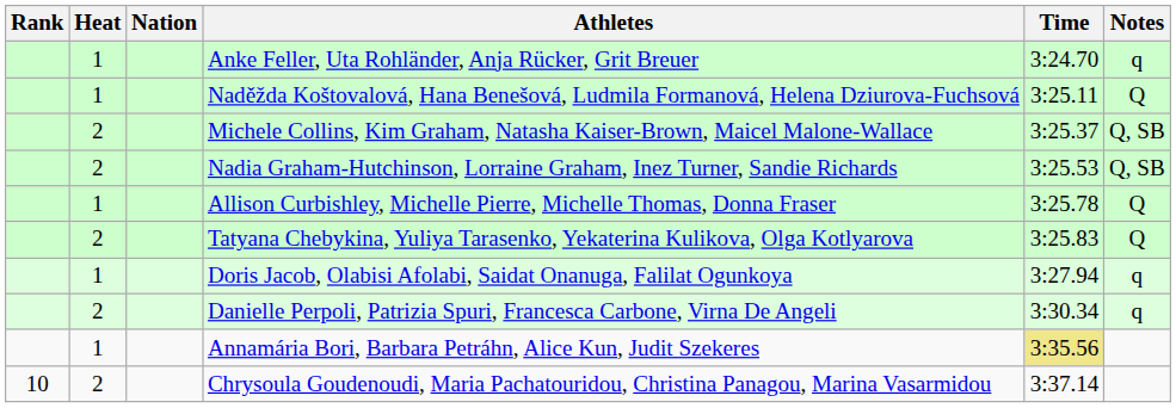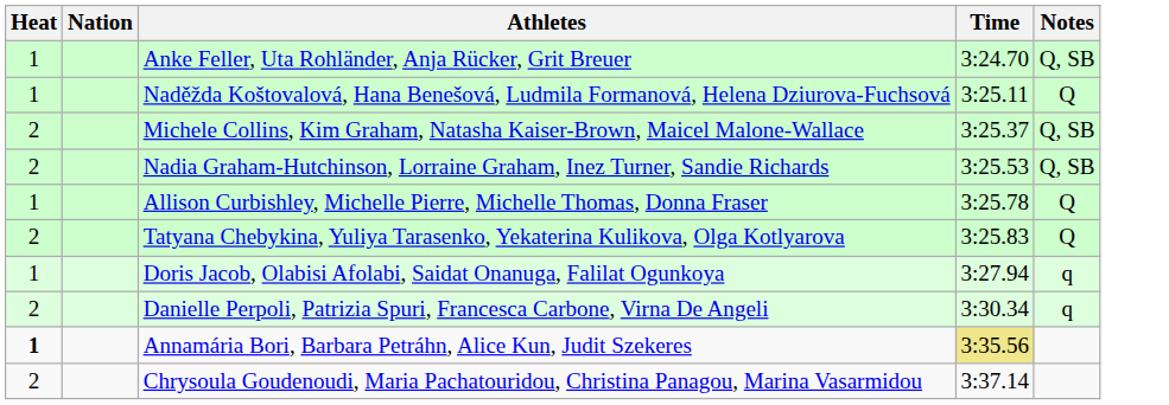- column: Rank | 10
Anke Feller, Uta Rohländer, Anja Rücker, Grit Breuer | Notes: q -> Q, SB
Annamária Bori, Barbara Petráhn, Alice Kun, Judit Szekeres | Heat: normal -> bold
